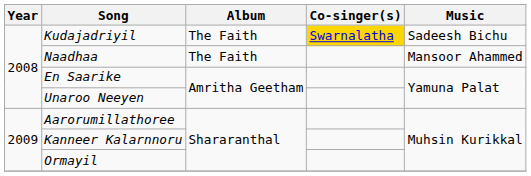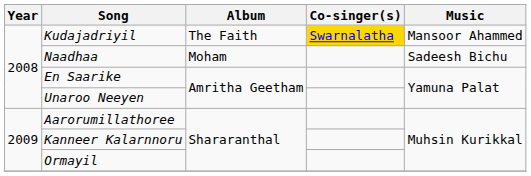Kudajadriyil | Music: Sadeesh Bichu -> Mansoor Ahammed
Naadhaa | Album: The Faith -> Moham
Naadhaa | Music: Mansoor Ahammed -> Sadeesh Bichu
